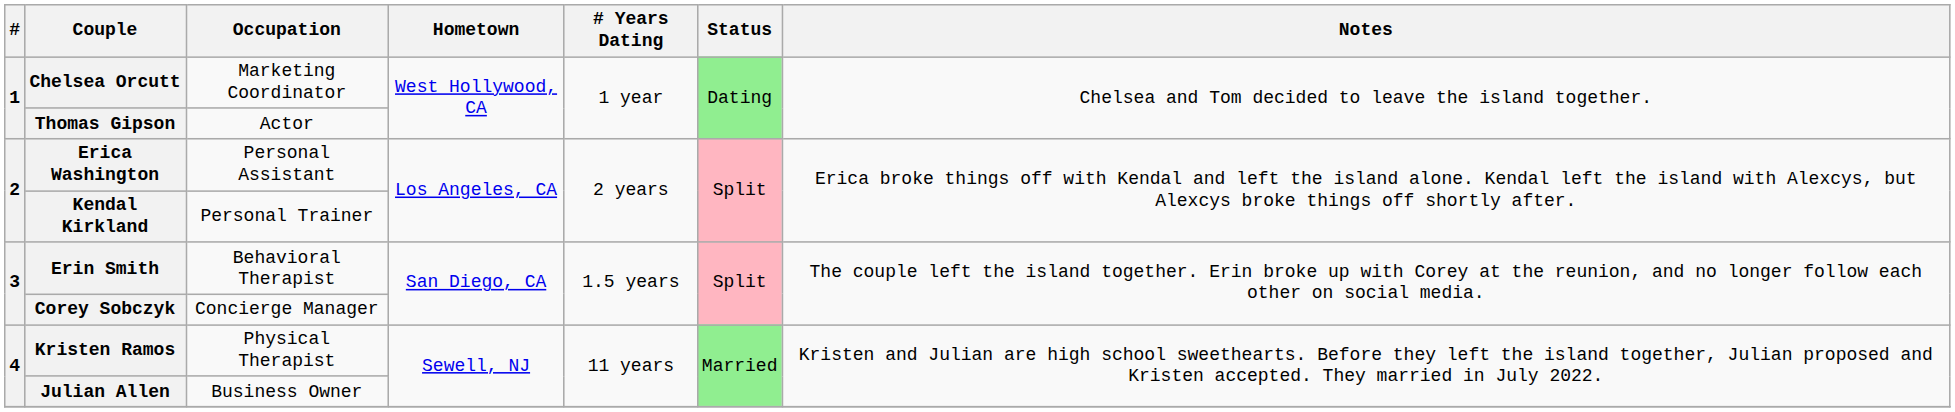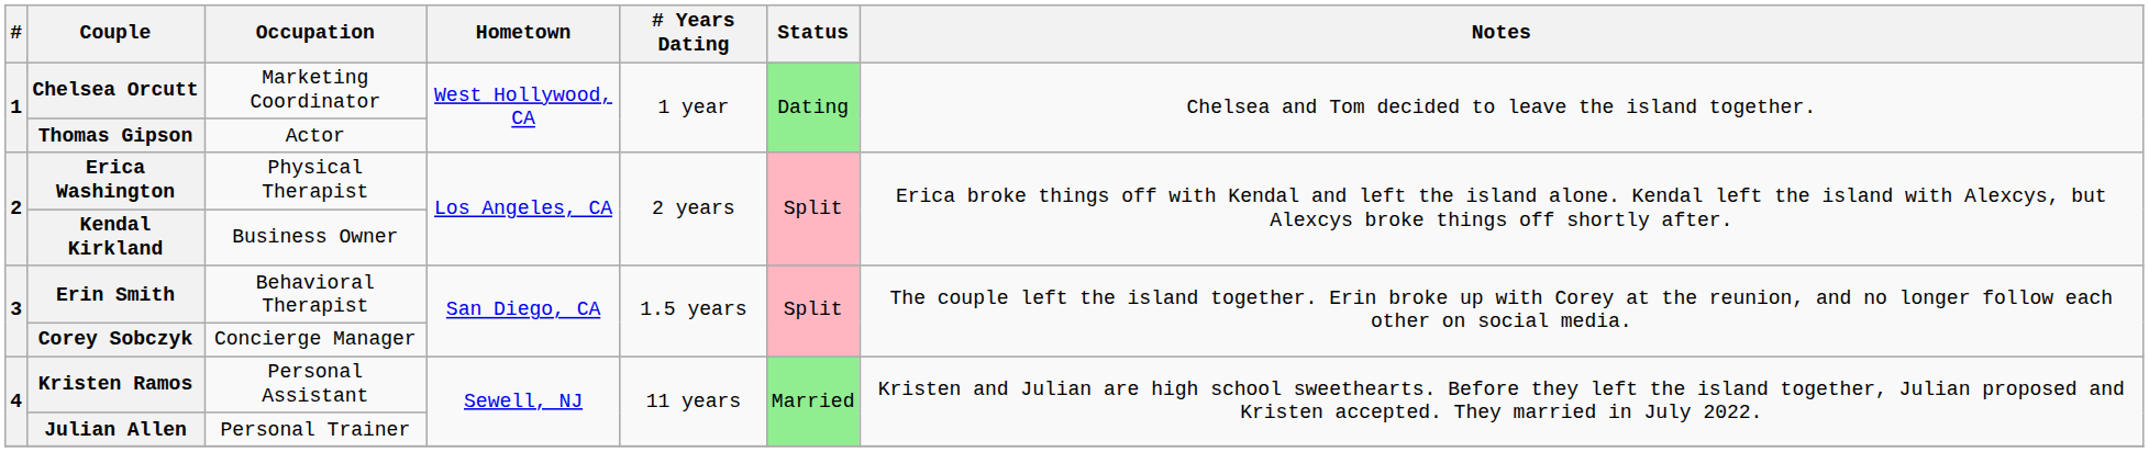Erica Washington | Occupation: Personal Assistant -> Physical Therapist
Kendal Kirkland | Occupation: Personal Trainer -> Business Owner
Kristen Ramos | Occupation: Physical Therapist -> Personal Assistant
Julian Allen | Occupation: Business Owner -> Personal Trainer
